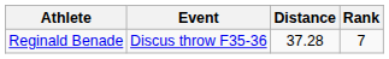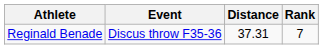Reginald Benade | Distance: 37.28 -> 37.31
